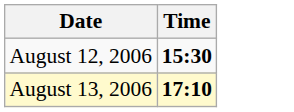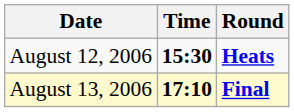+ column: Round | Heats | Final
